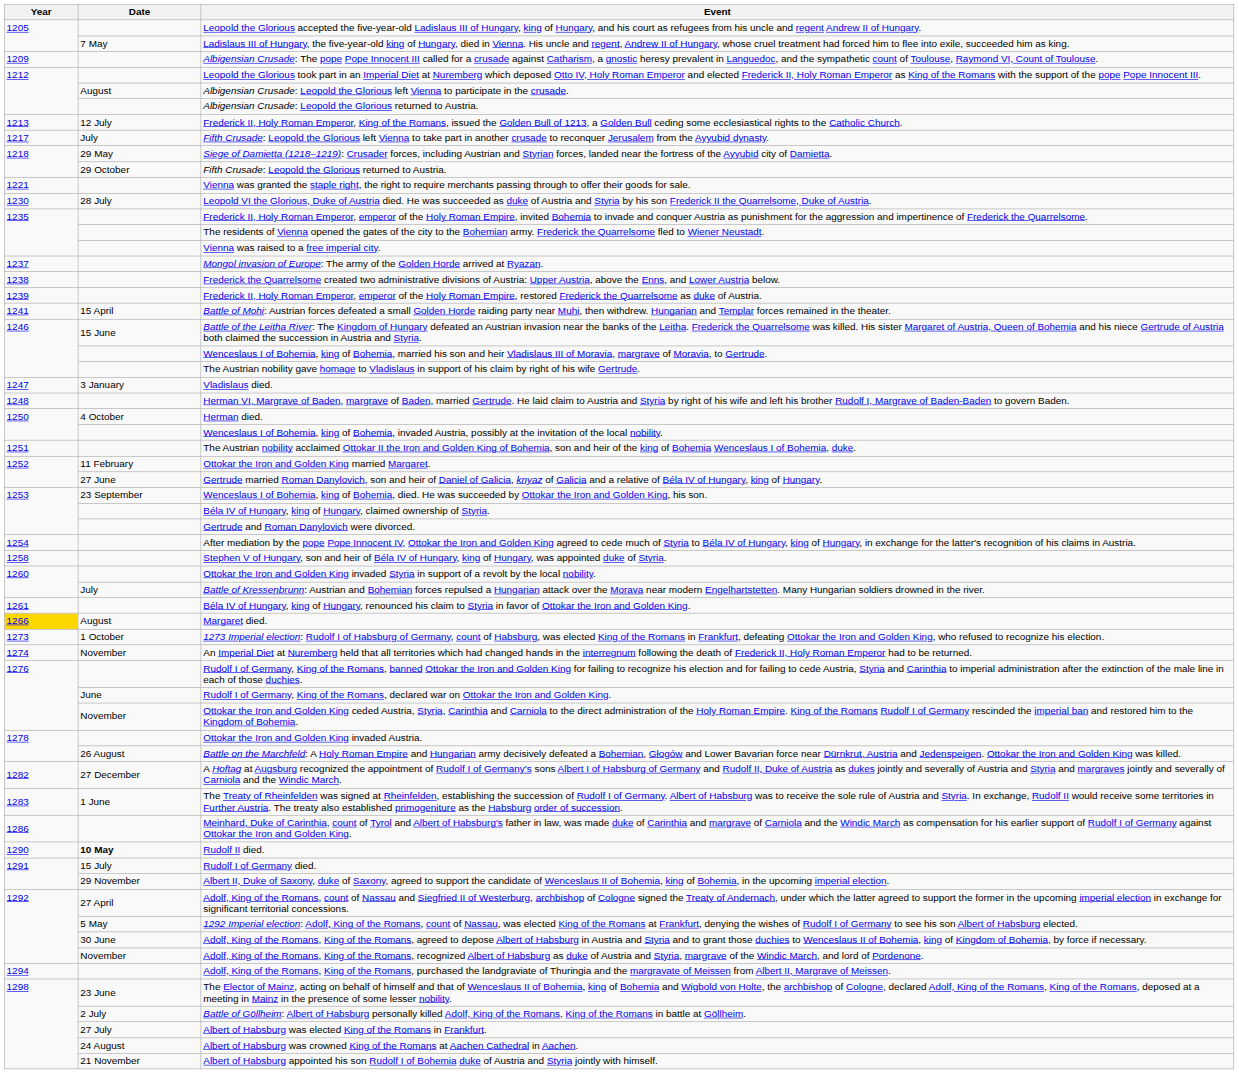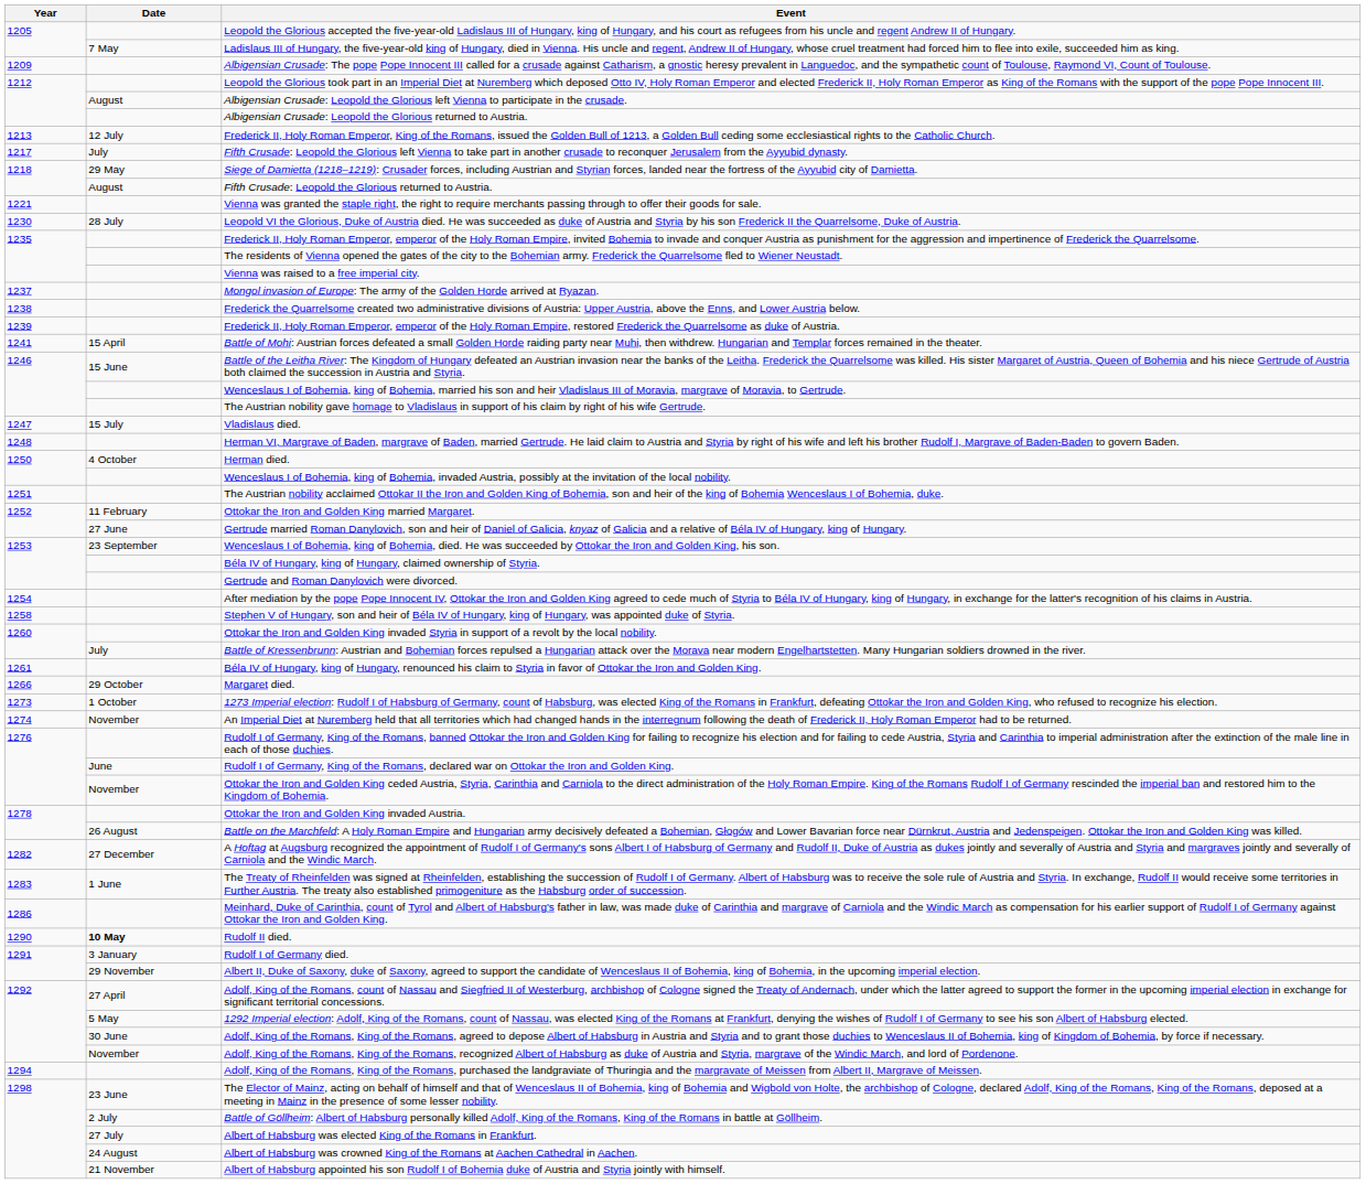Fifth Crusade: Leopold the Glorious returned to Austria. | Date: 29 October -> August
Vladislaus died. | Date: 3 January -> 15 July
Margaret died. | Year: gold background -> no background
Margaret died. | Date: August -> 29 October
Rudolf I of Germany died. | Date: 15 July -> 3 January
